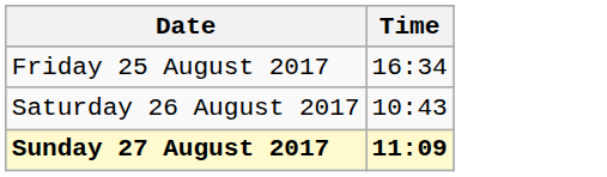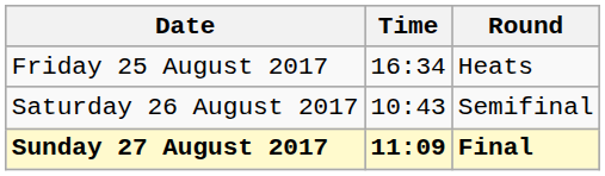+ column: Round | Heats | Semifinal | Final
